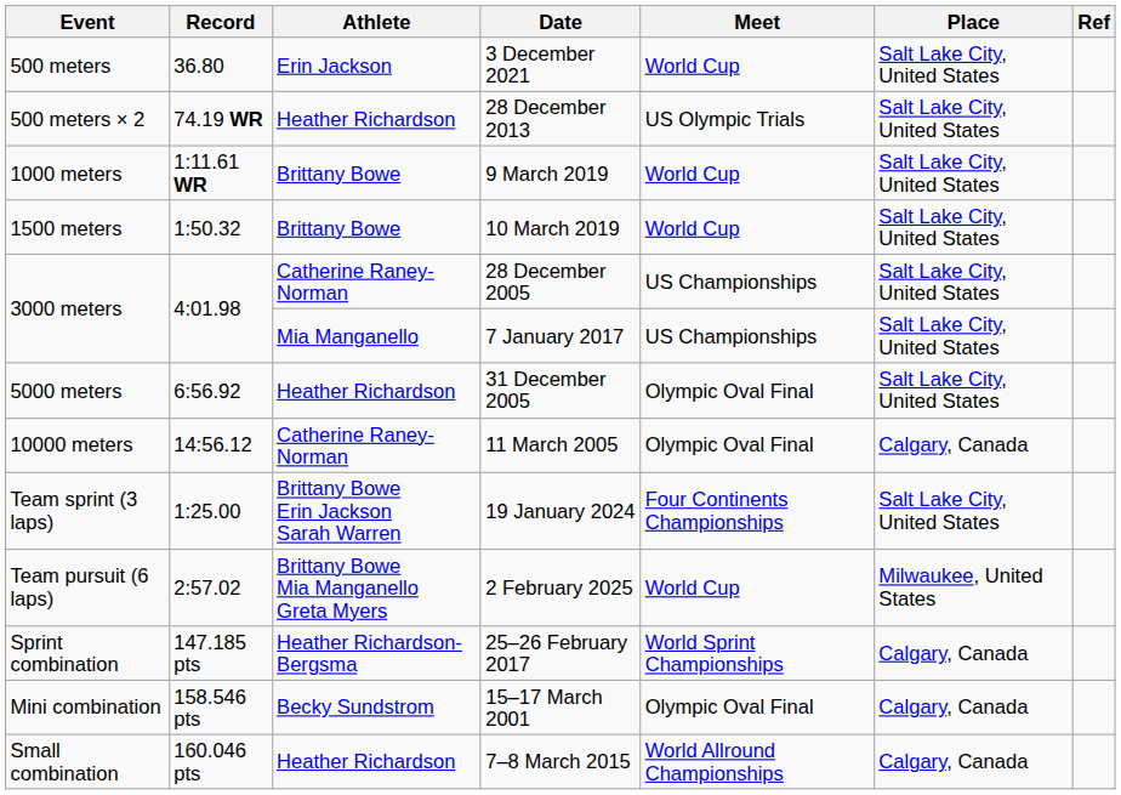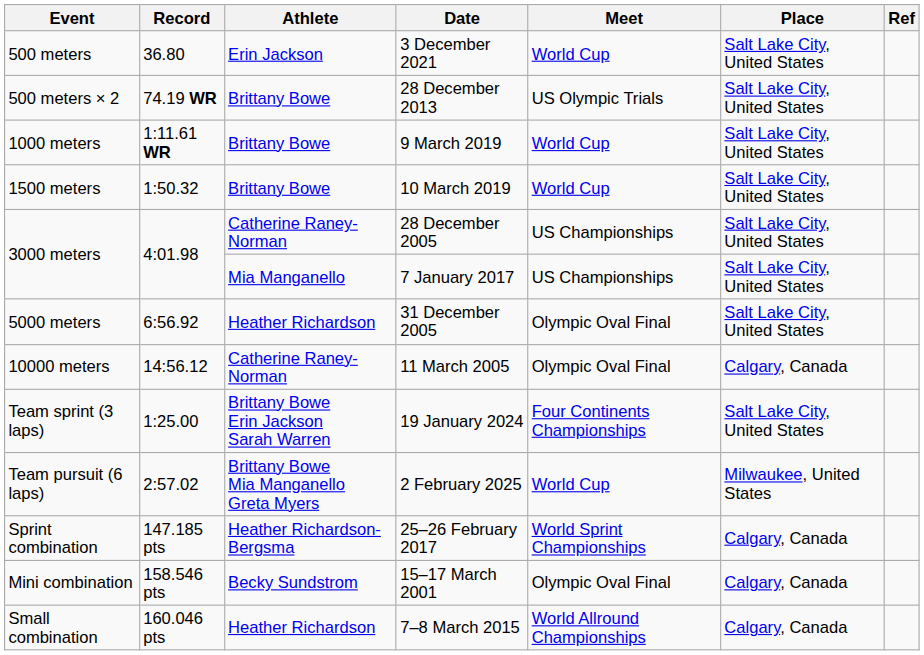28 December 2013 | Athlete: Heather Richardson -> Brittany Bowe
